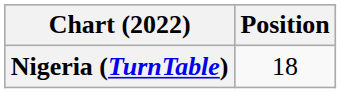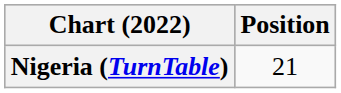Nigeria (TurnTable) | Position: 18 -> 21
